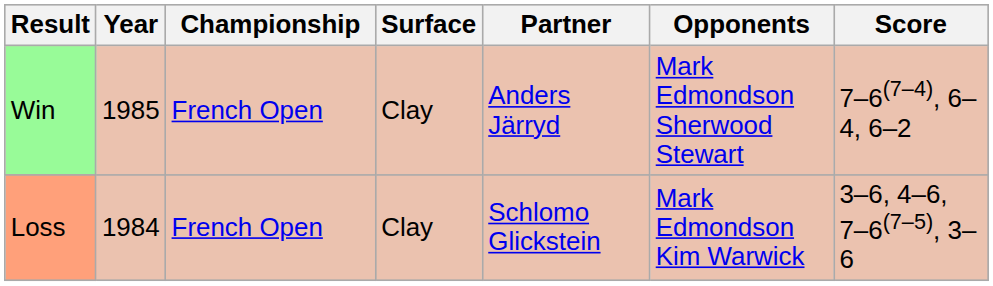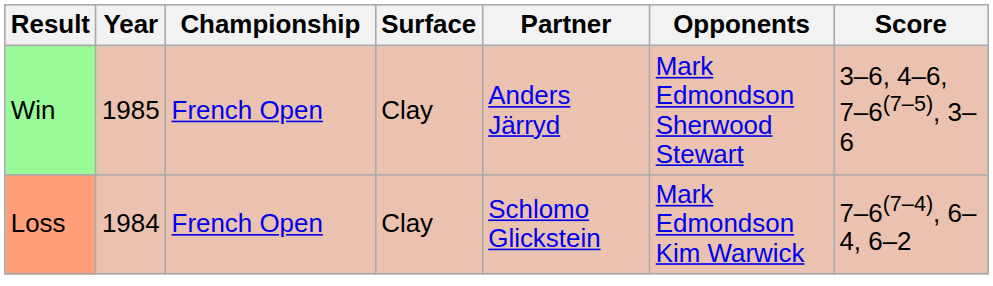Win | Score: 7–6(7–4), 6–4, 6–2 -> 3–6, 4–6, 7–6(7–5), 3–6
Loss | Score: 3–6, 4–6, 7–6(7–5), 3–6 -> 7–6(7–4), 6–4, 6–2
